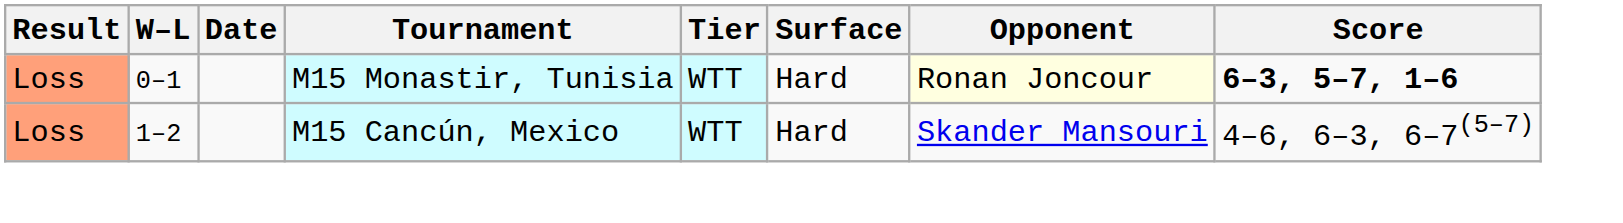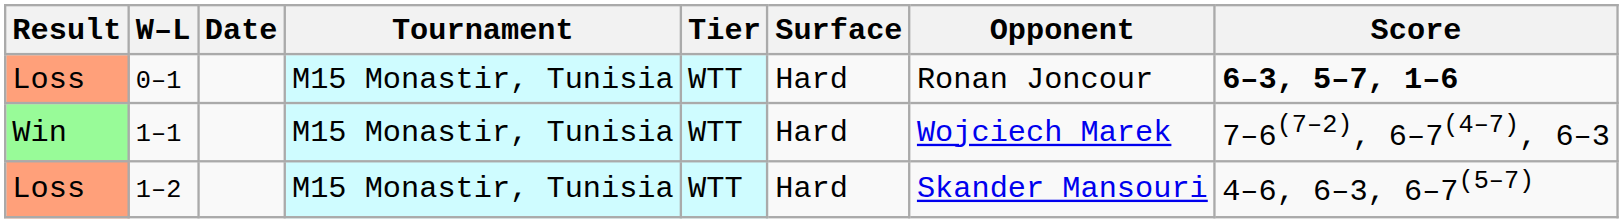0–1 | Opponent: lightyellow background -> no background
+ row: Win | 1–1 | M15 Monastir, Tunisia | WTT | Hard | Wojciech Marek | 7–6(7–2), 6–7(4–7), 6–3
1–2 | Tournament: M15 Cancún, Mexico -> M15 Monastir, Tunisia
